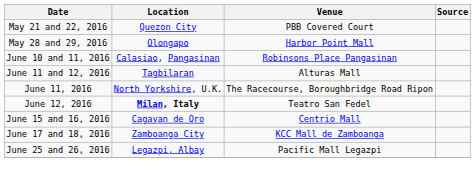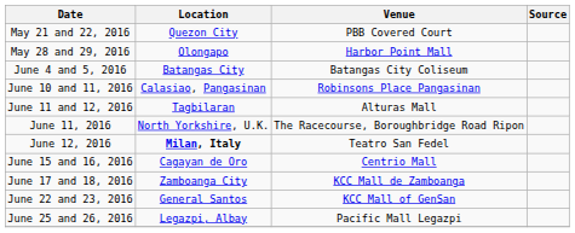+ row: June 4 and 5, 2016 | Batangas City | Batangas City Coliseum
+ row: June 22 and 23, 2016 | General Santos | KCC Mall of GenSan
